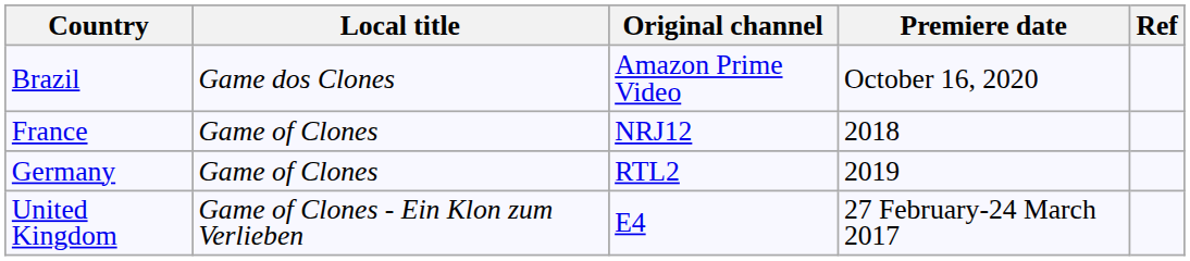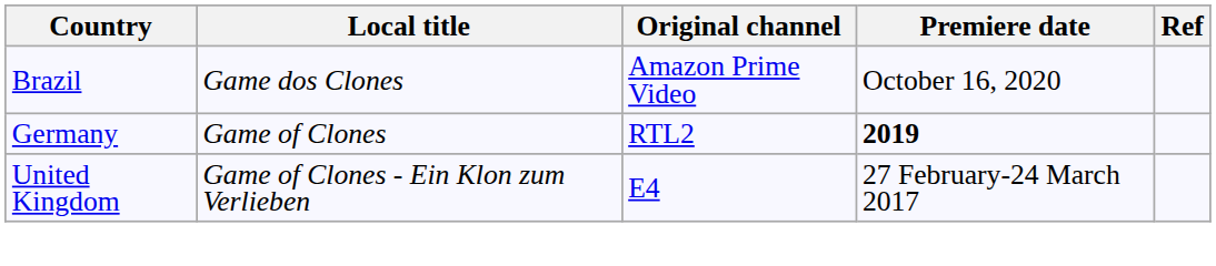- row: France | Game of Clones | NRJ12 | 2018
Germany | Premiere date: normal -> bold
